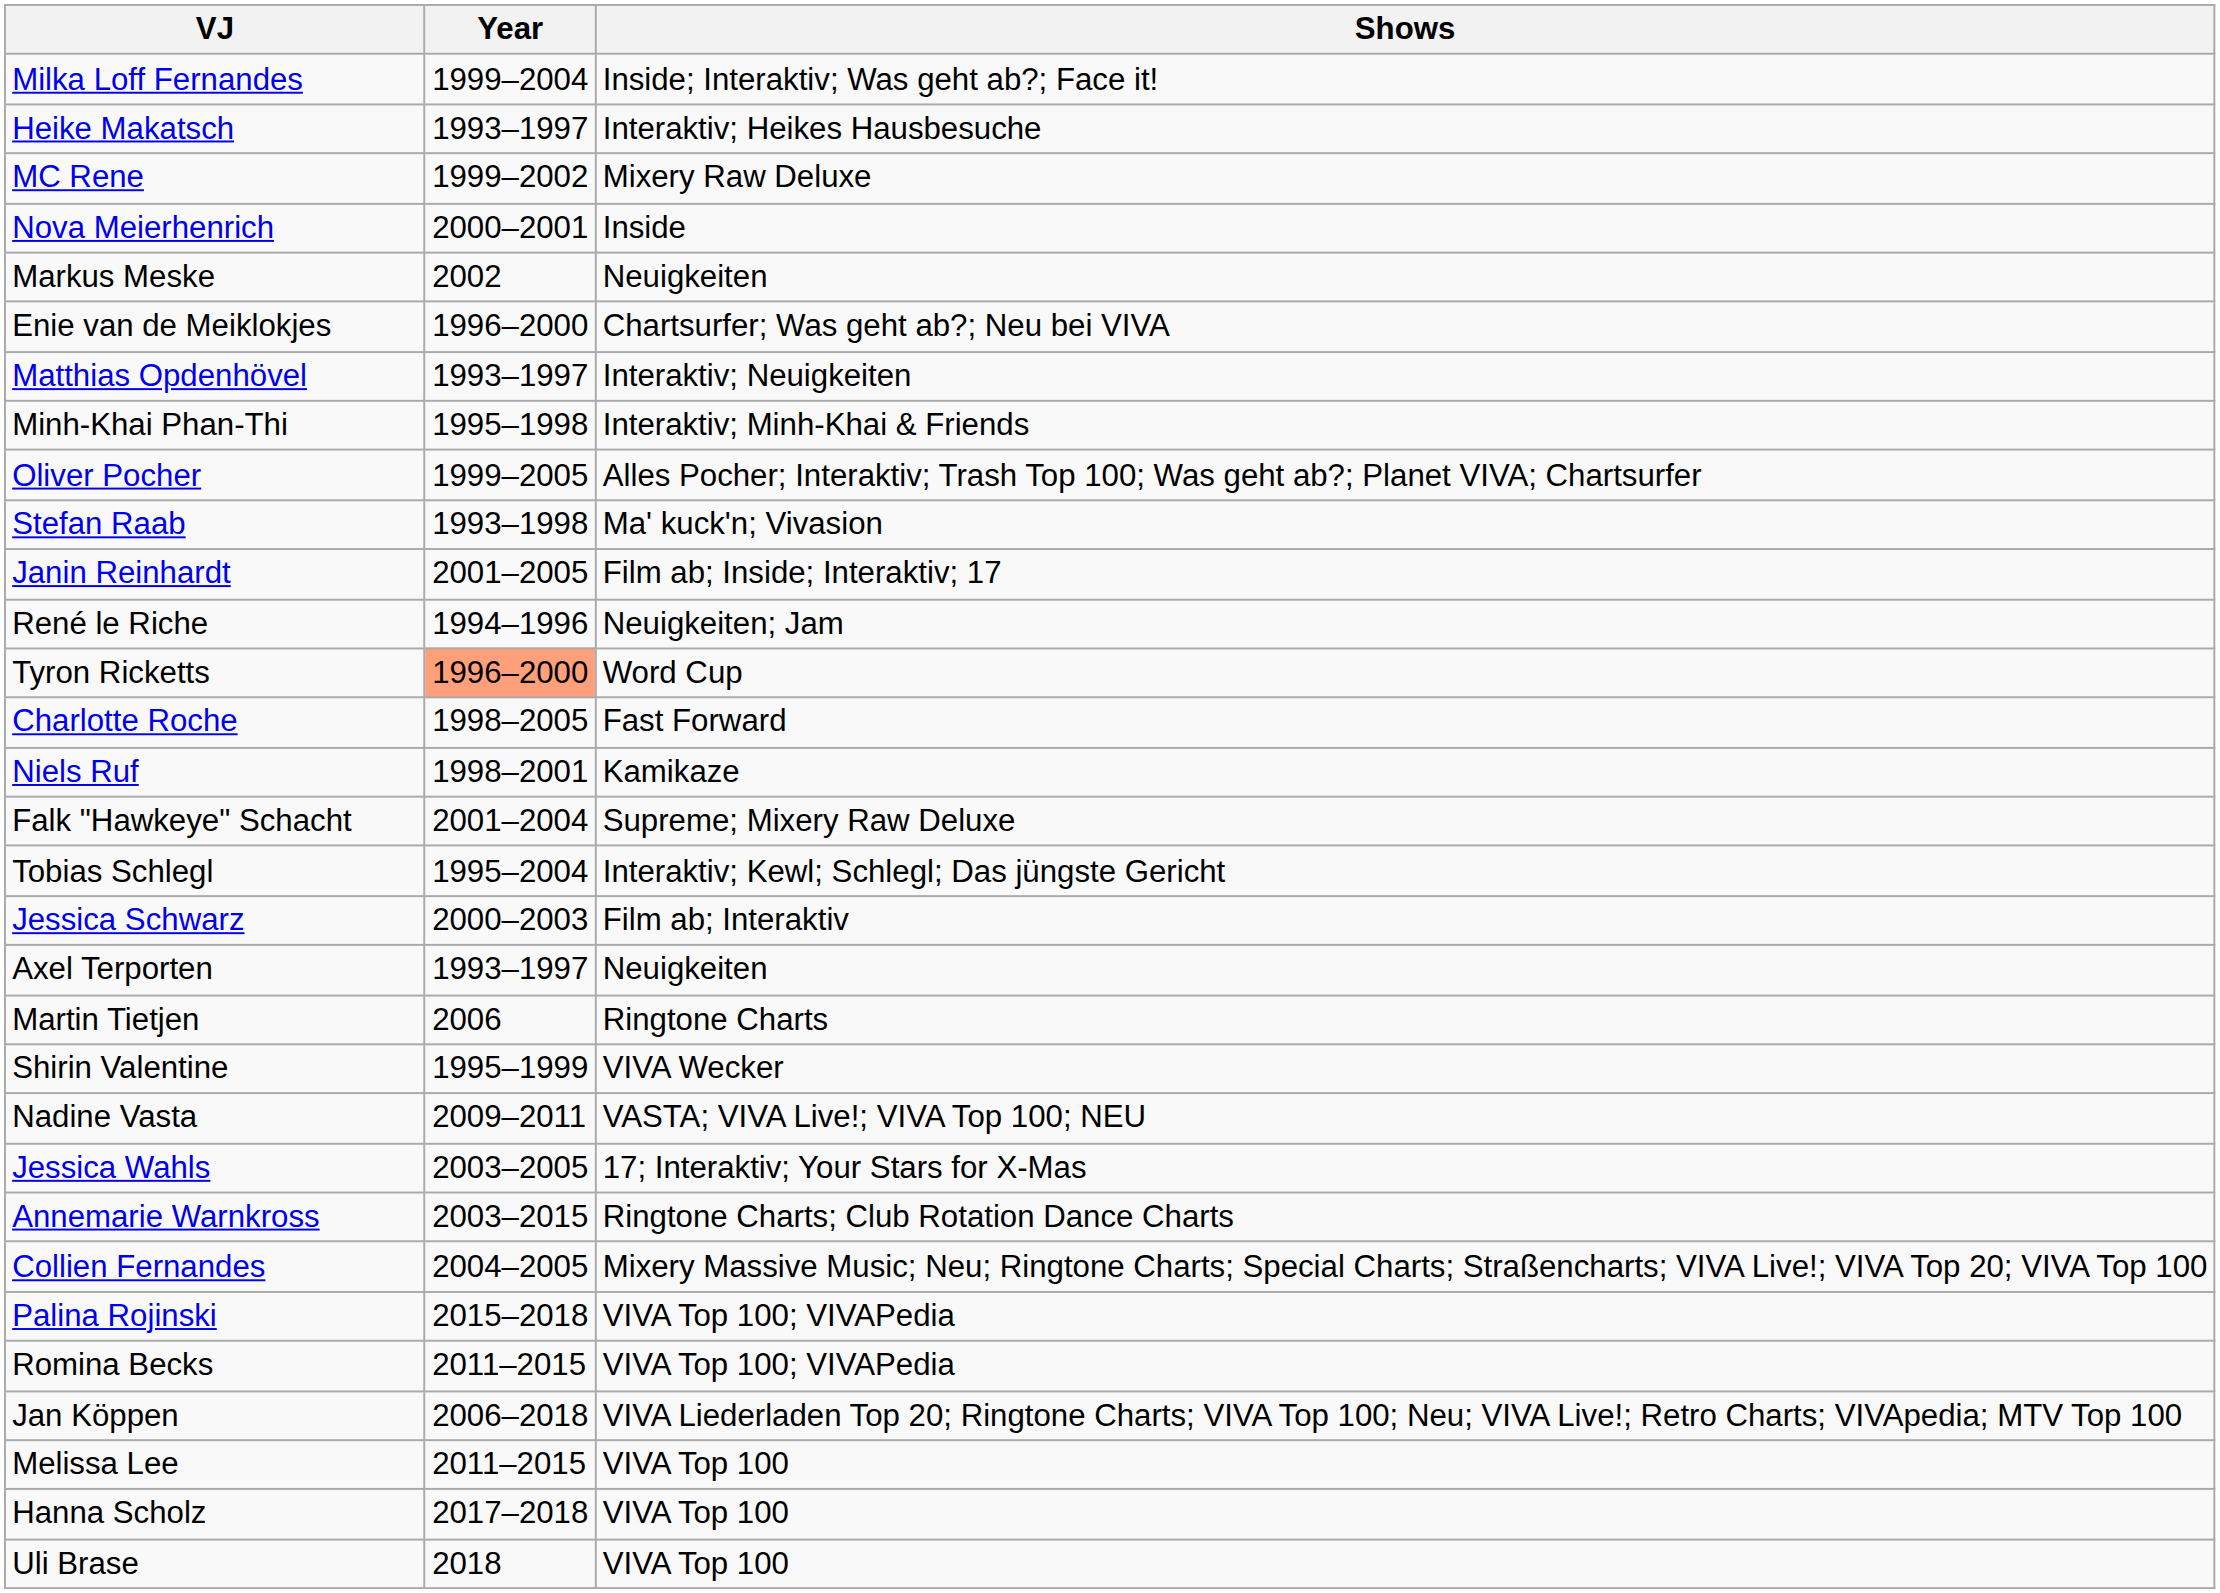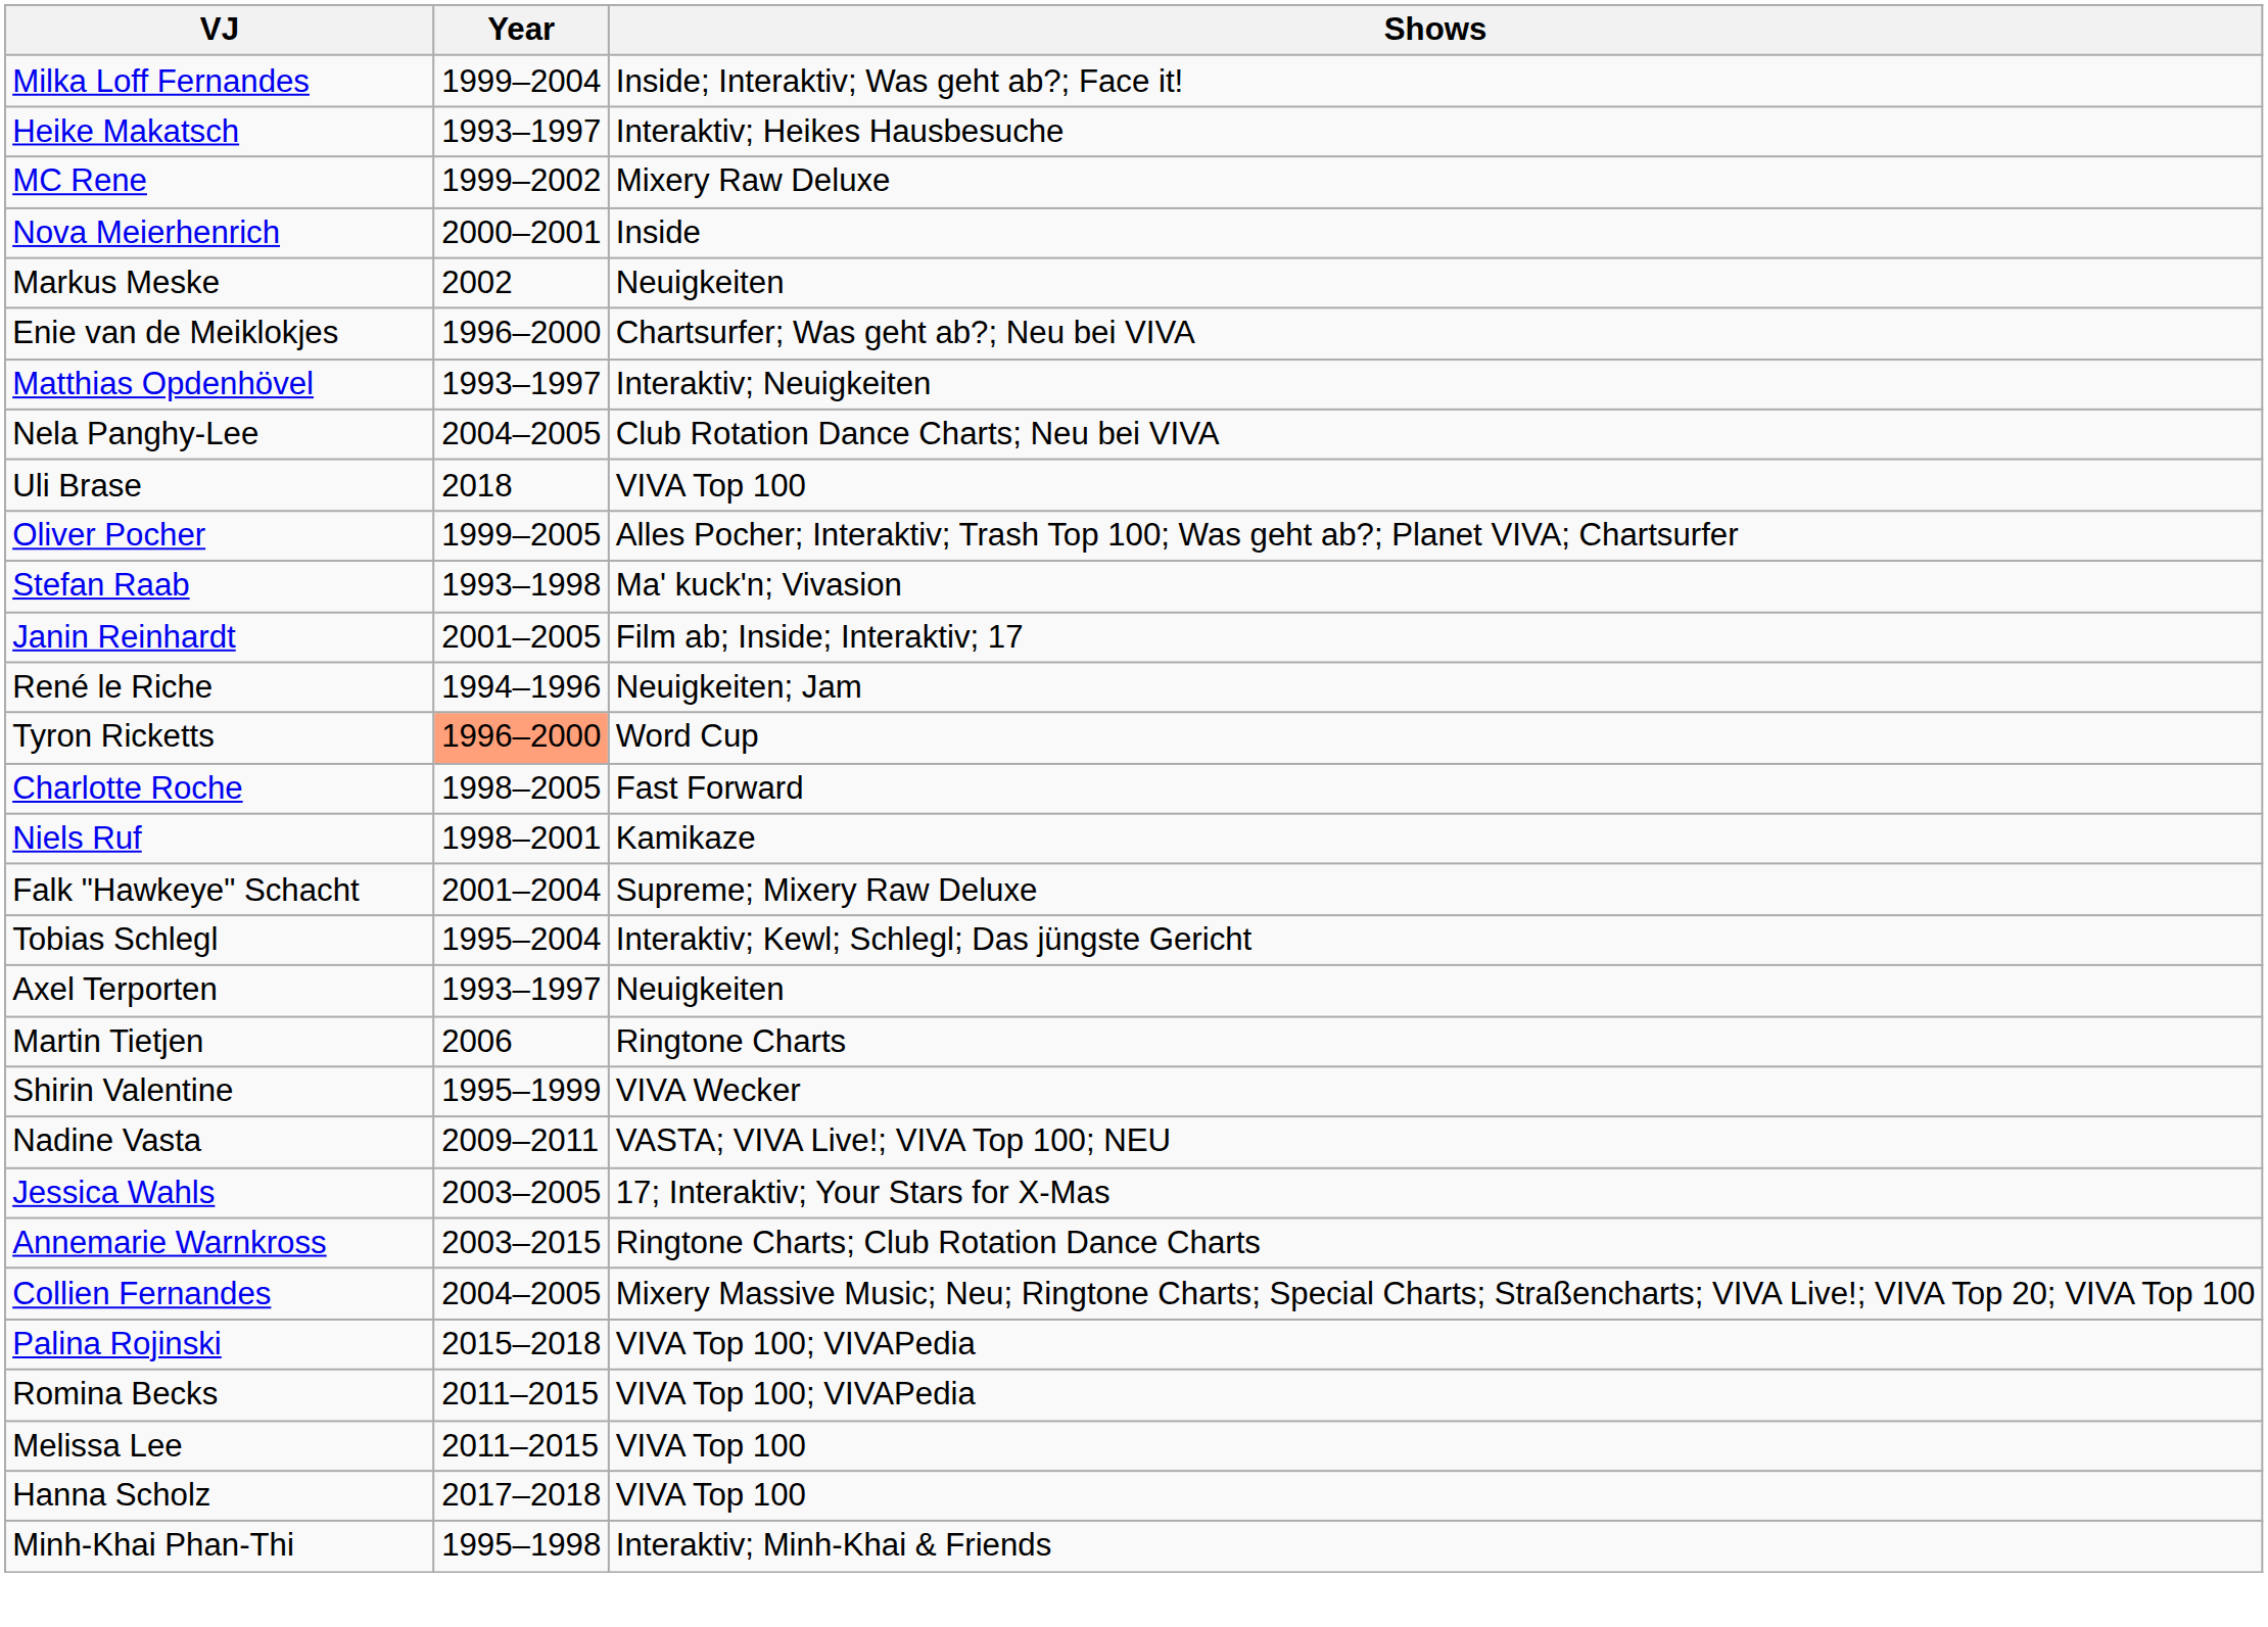+ row: Nela Panghy-Lee | 2004–2005 | Club Rotation Dance Charts; Neu bei VIVA
rows swapped: Minh-Khai Phan-Thi <-> Uli Brase
- row: Jessica Schwarz | 2000–2003 | Film ab; Interaktiv
- row: Jan Köppen | 2006–2018 | VIVA Liederladen Top 20; Ringtone Charts; VIVA Top 100; Neu; VIVA Live!; Retro Charts; VIVApedia; MTV Top 100
